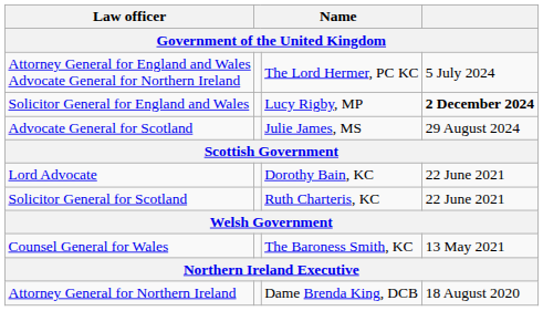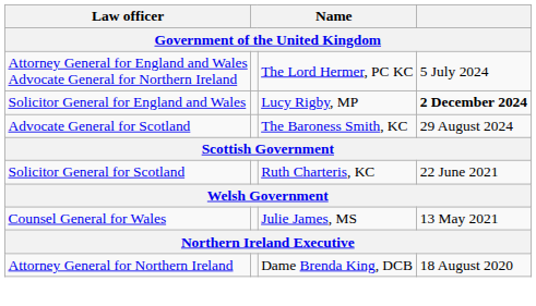Advocate General for Scotland | column 3: Julie James, MS -> The Baroness Smith, KC
- row: Lord Advocate | Dorothy Bain, KC | 22 June 2021
Counsel General for Wales | column 3: The Baroness Smith, KC -> Julie James, MS
